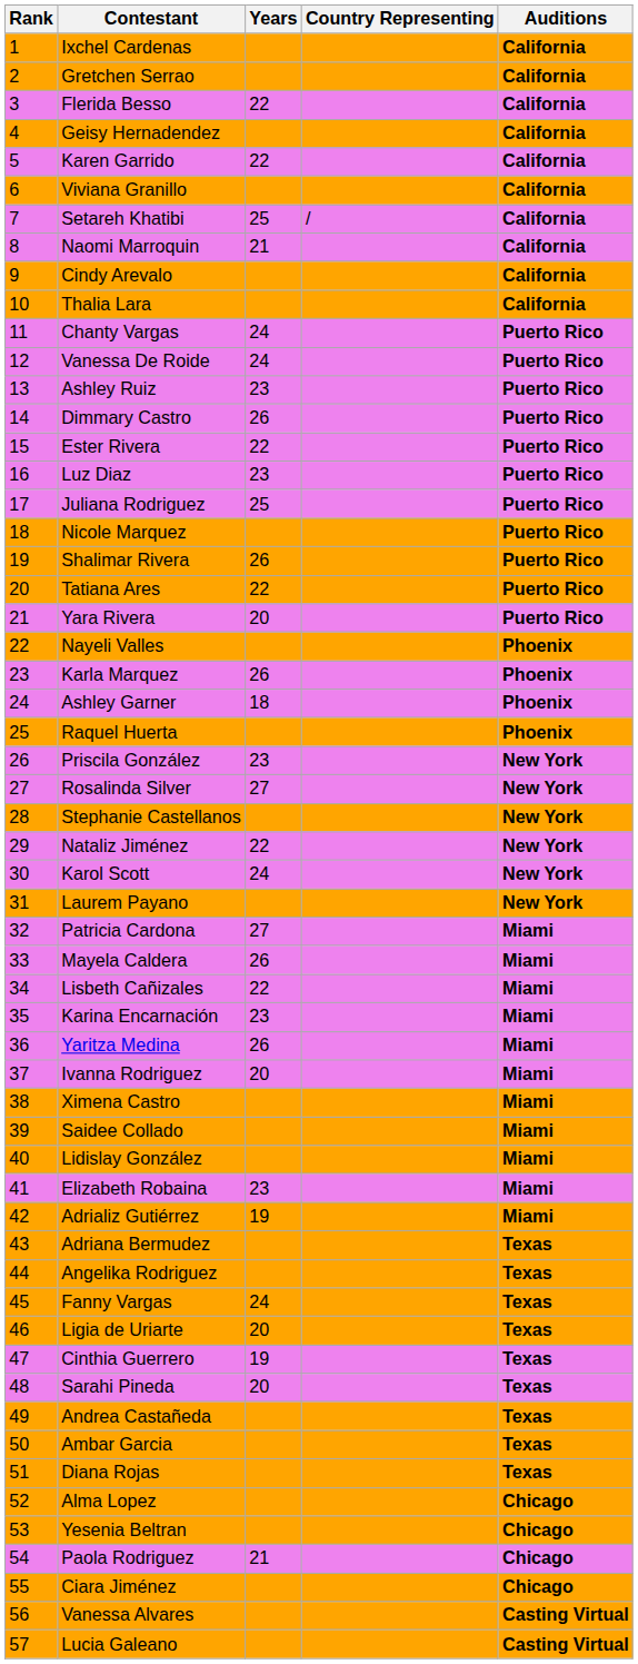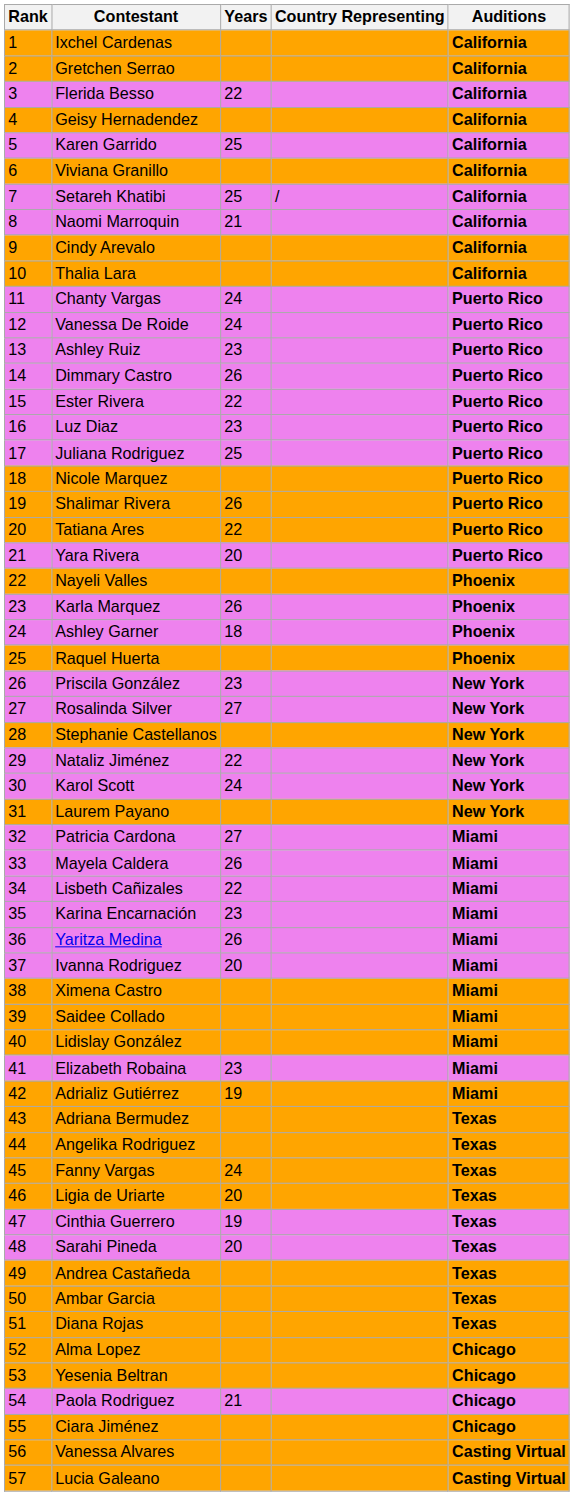Karen Garrido | Years: 22 -> 25
